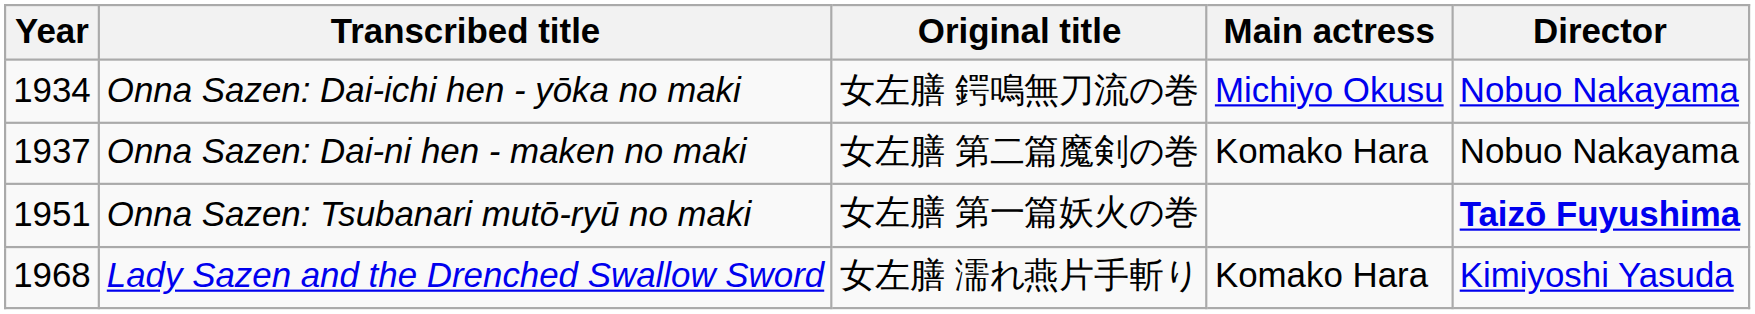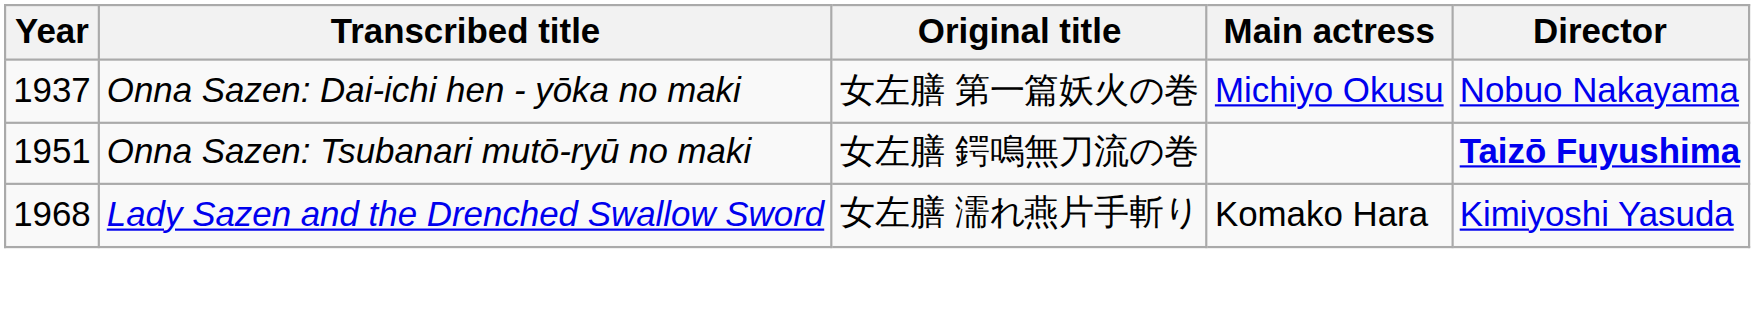Onna Sazen: Dai-ichi hen - yōka no maki | Year: 1934 -> 1937
Onna Sazen: Dai-ichi hen - yōka no maki | Original title: 女左膳 鍔鳴無刀流の巻 -> 女左膳 第一篇妖火の巻
- row: 1937 | Onna Sazen: Dai-ni hen - maken no maki | 女左膳 第二篇魔剣の巻 | Komako Hara | Nobuo Nakayama
Onna Sazen: Tsubanari mutō-ryū no maki | Original title: 女左膳 第一篇妖火の巻 -> 女左膳 鍔鳴無刀流の巻
